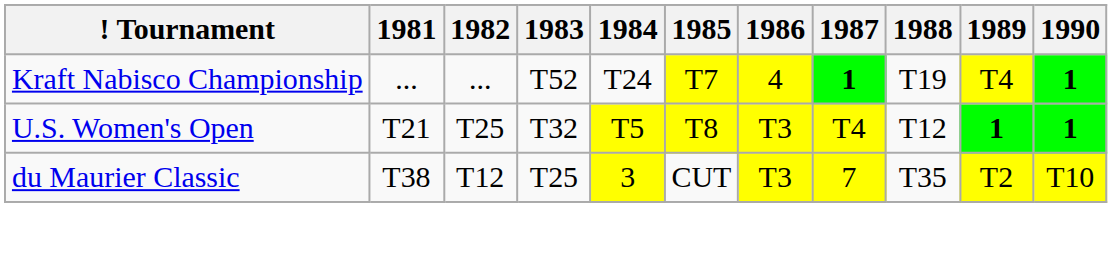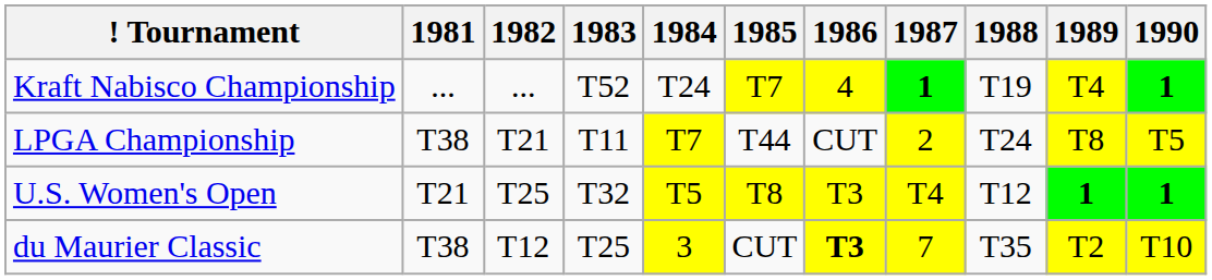+ row: LPGA Championship | T38 | T21 | T11 | T7 | T44 | CUT | 2 | T24 | T8 | T5
du Maurier Classic | 1986: normal -> bold
